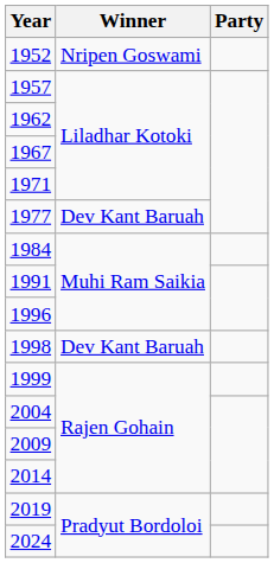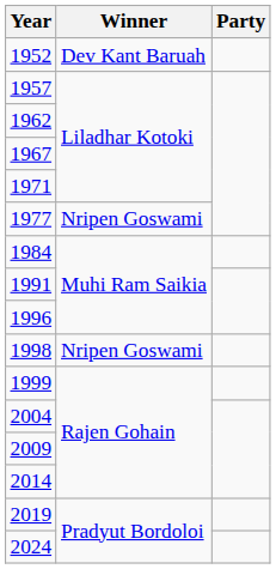1952 | Winner: Nripen Goswami -> Dev Kant Baruah
1977 | Winner: Dev Kant Baruah -> Nripen Goswami
1998 | Winner: Dev Kant Baruah -> Nripen Goswami
